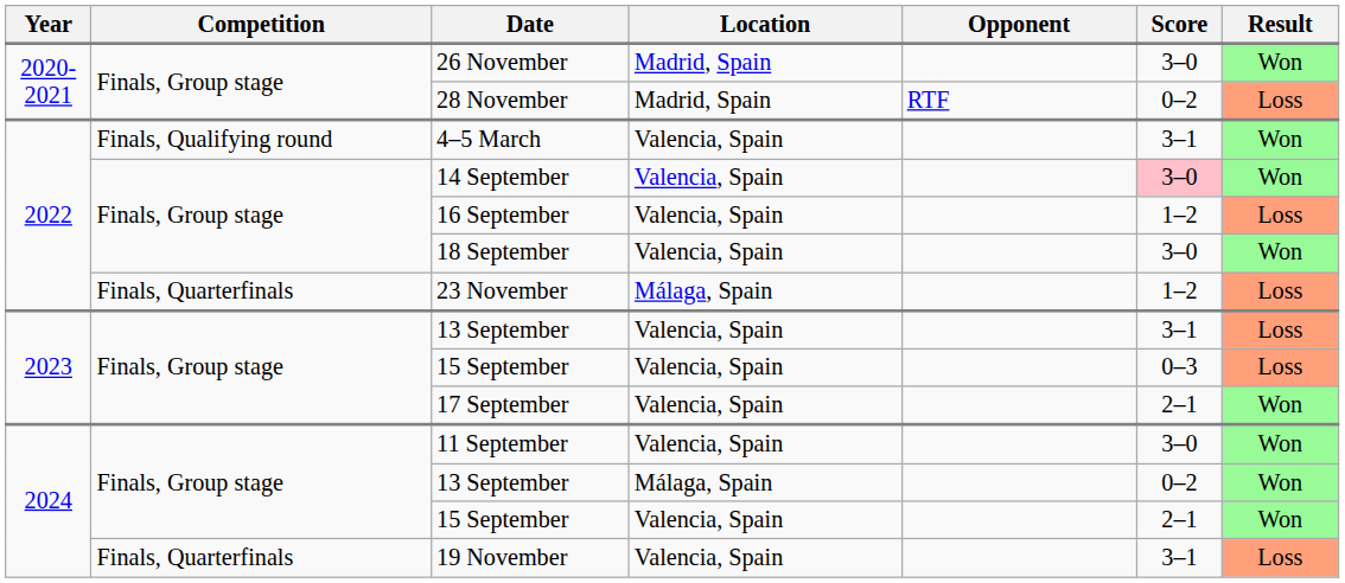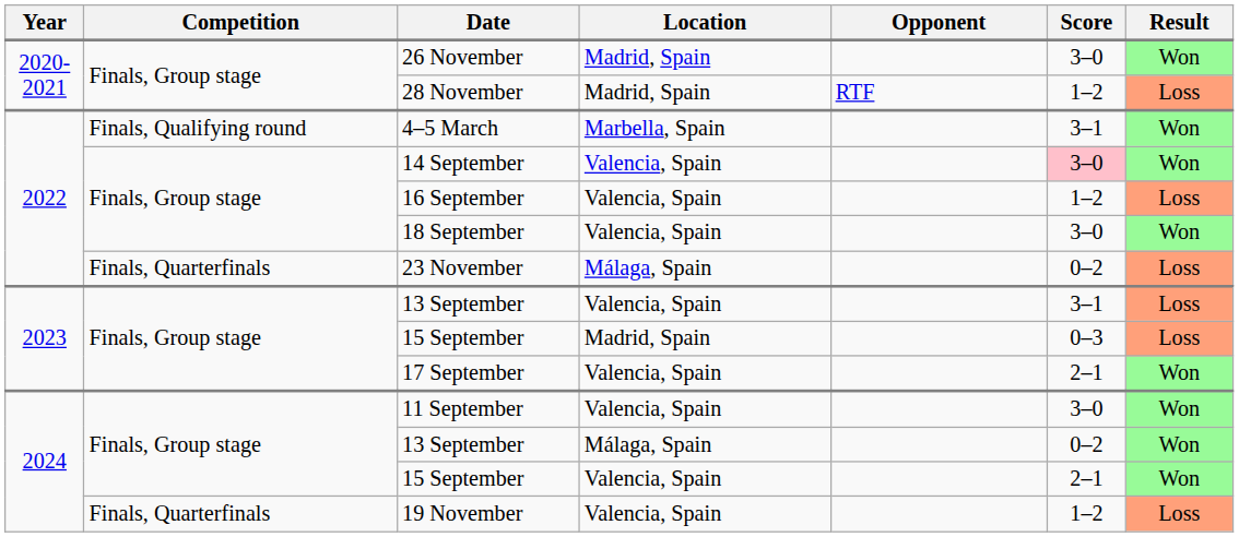28 November | Score: 0–2 -> 1–2
4–5 March | Location: Valencia, Spain -> Marbella, Spain
23 November | Score: 1–2 -> 0–2
2023 / 15 September | Location: Valencia, Spain -> Madrid, Spain
19 November | Score: 3–1 -> 1–2
